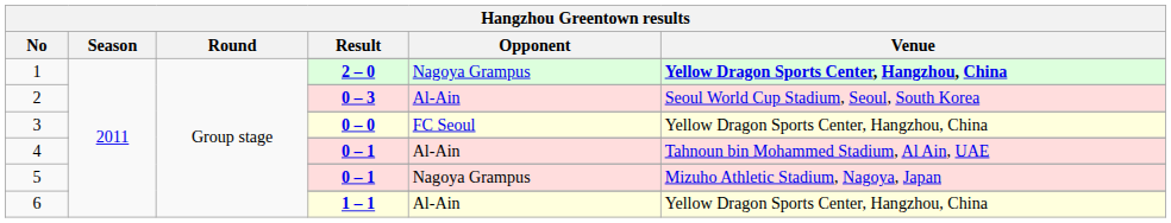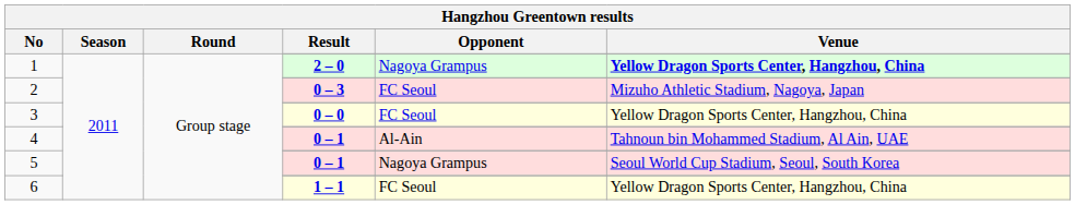2 / 0 – 3 | Opponent: Al-Ain -> FC Seoul
2 / 0 – 3 | Venue: Seoul World Cup Stadium, Seoul, South Korea -> Mizuho Athletic Stadium, Nagoya, Japan
5 / 0 – 1 | Venue: Mizuho Athletic Stadium, Nagoya, Japan -> Seoul World Cup Stadium, Seoul, South Korea
6 / 1 – 1 | Opponent: Al-Ain -> FC Seoul
